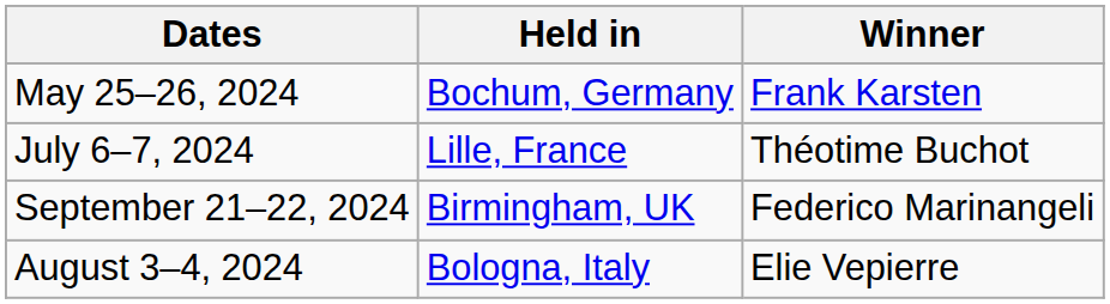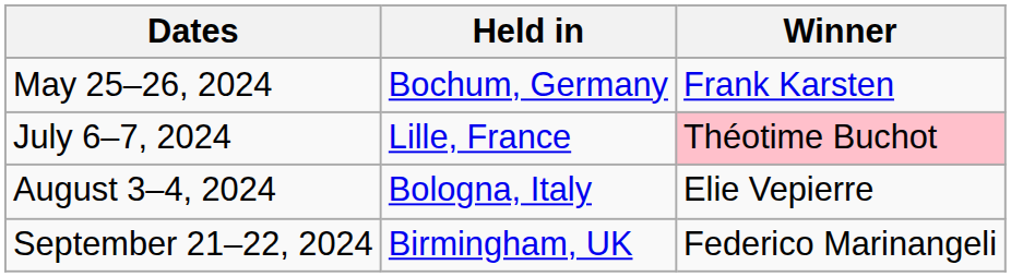July 6–7, 2024 | Winner: no background -> pink background
rows swapped: August 3–4, 2024 <-> September 21–22, 2024
